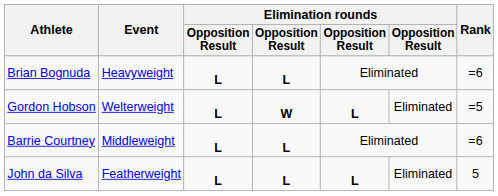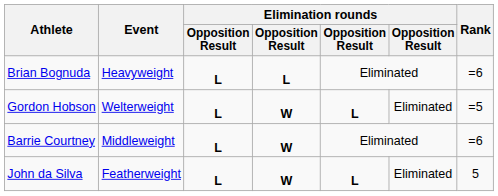Barrie Courtney | column 4: L -> W
John da Silva | column 4: L -> W
